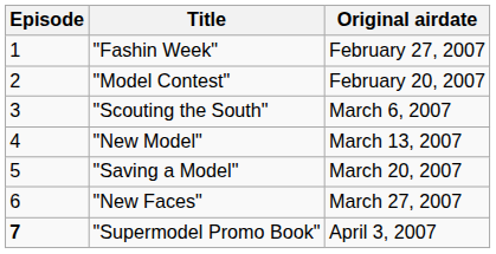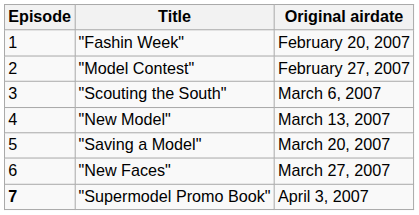"Fashin Week" | Original airdate: February 27, 2007 -> February 20, 2007
"Model Contest" | Original airdate: February 20, 2007 -> February 27, 2007
